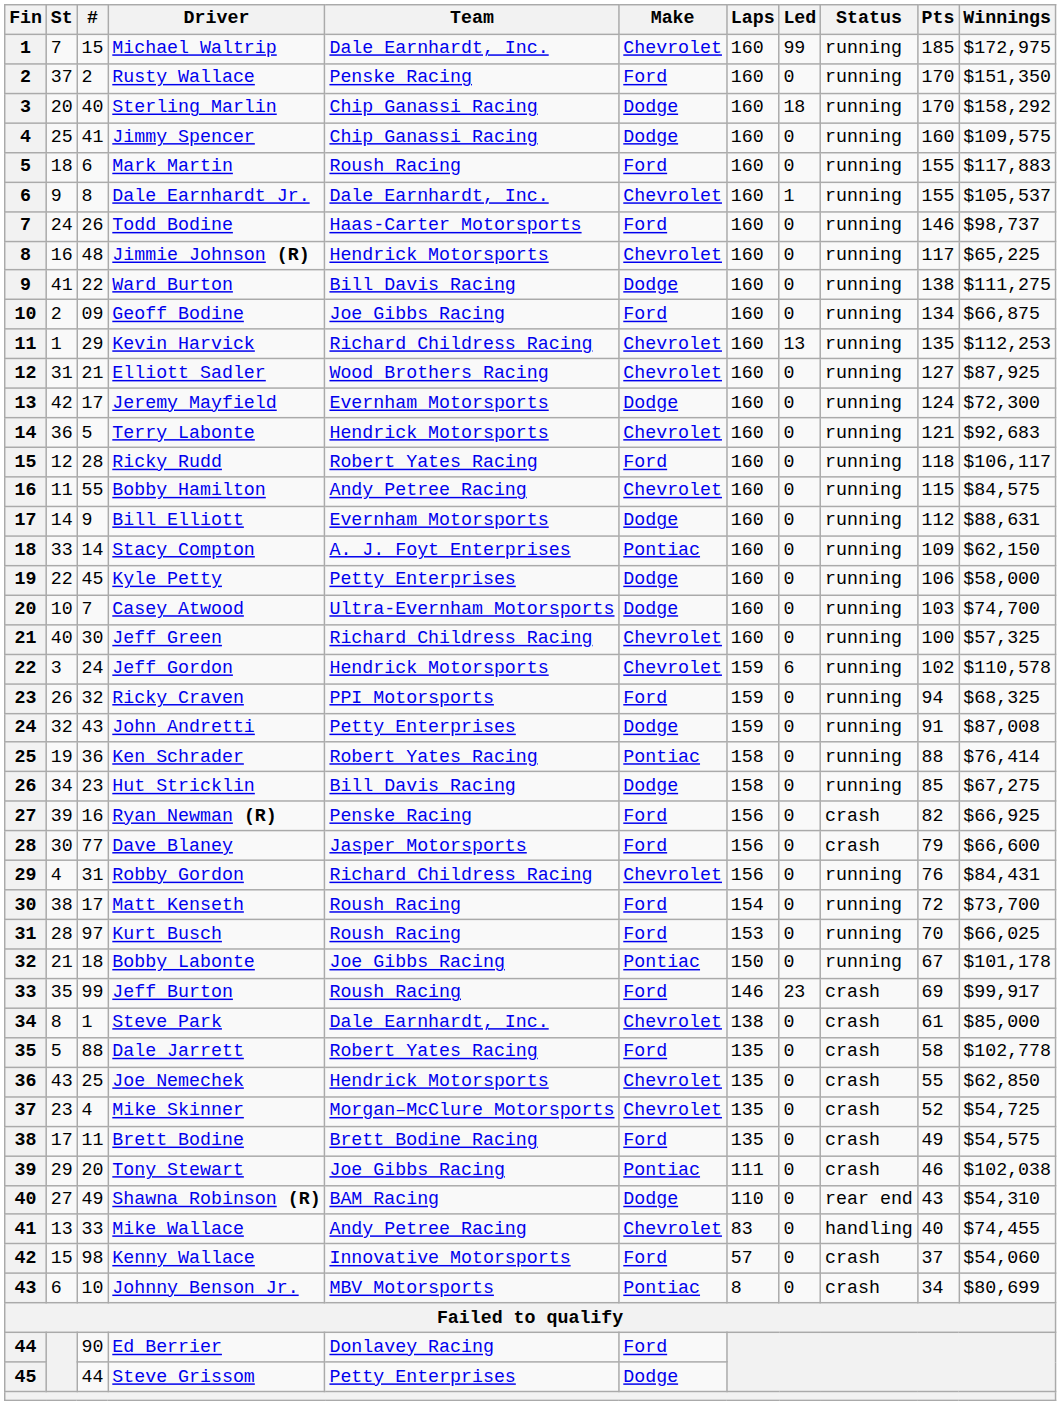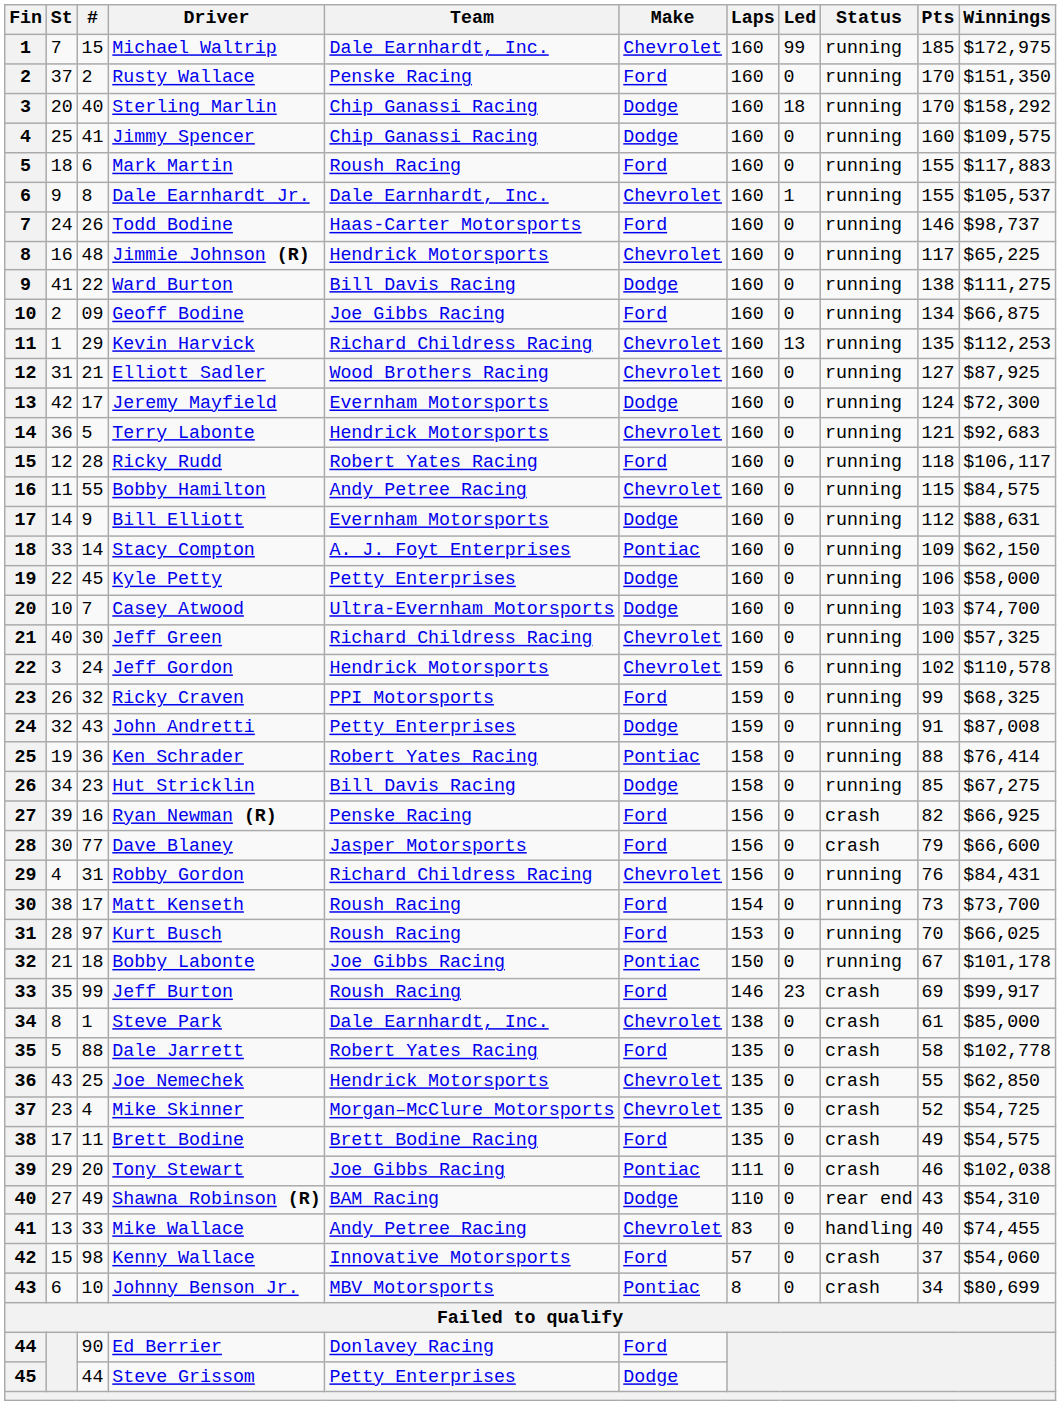Ricky Craven | Pts: 94 -> 99
Matt Kenseth | Pts: 72 -> 73
